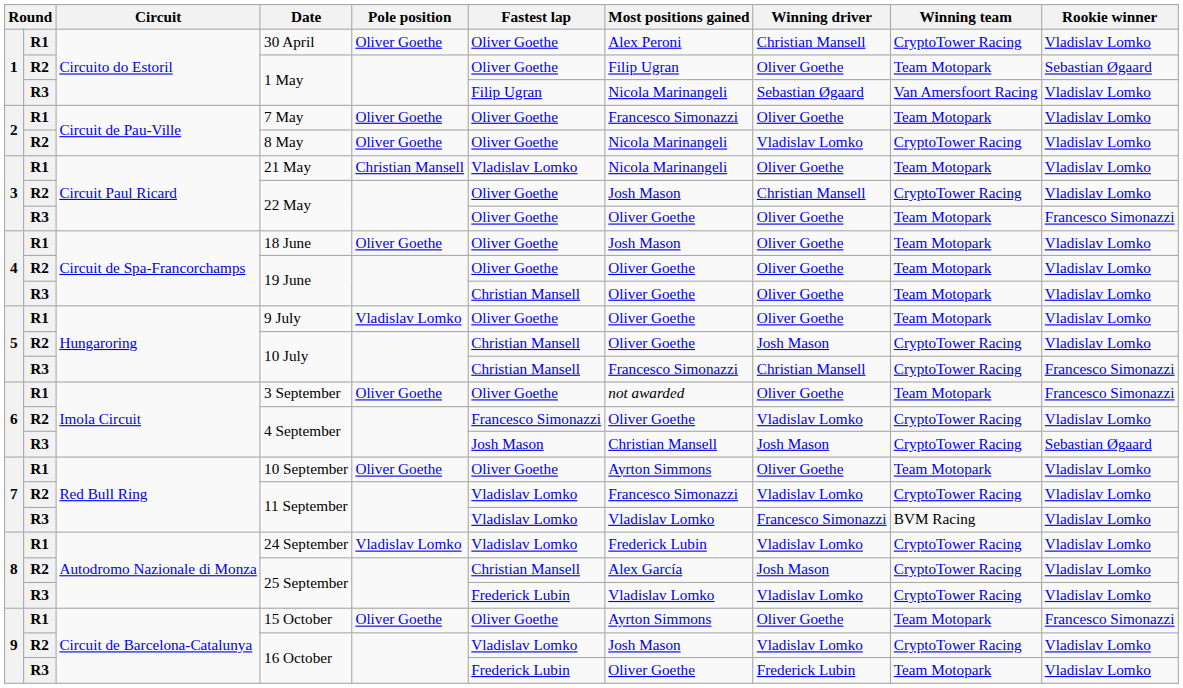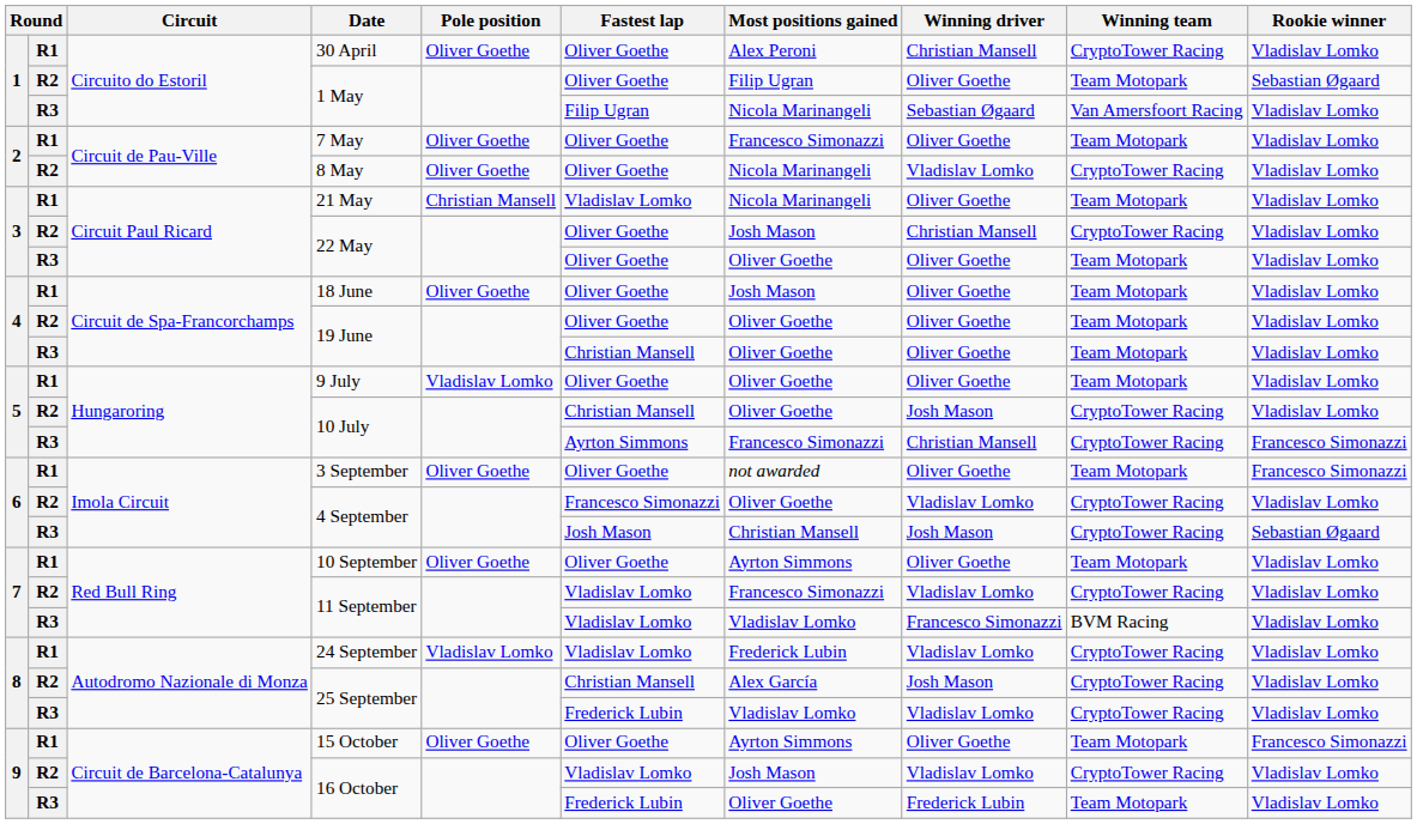R3 / 22 May | Rookie winner: Francesco Simonazzi -> Vladislav Lomko
R3 / 10 July | Fastest lap: Christian Mansell -> Ayrton Simmons
